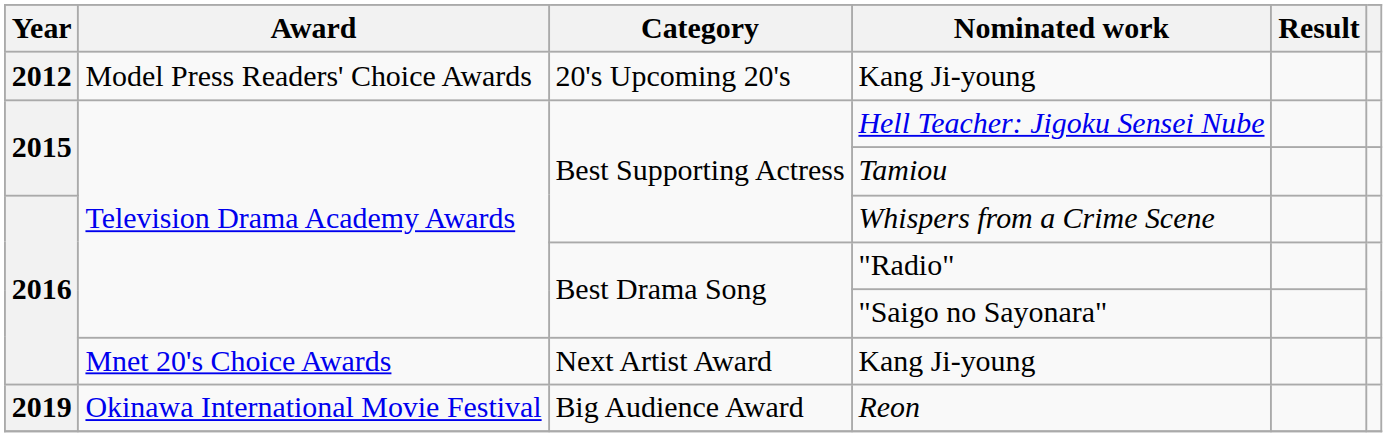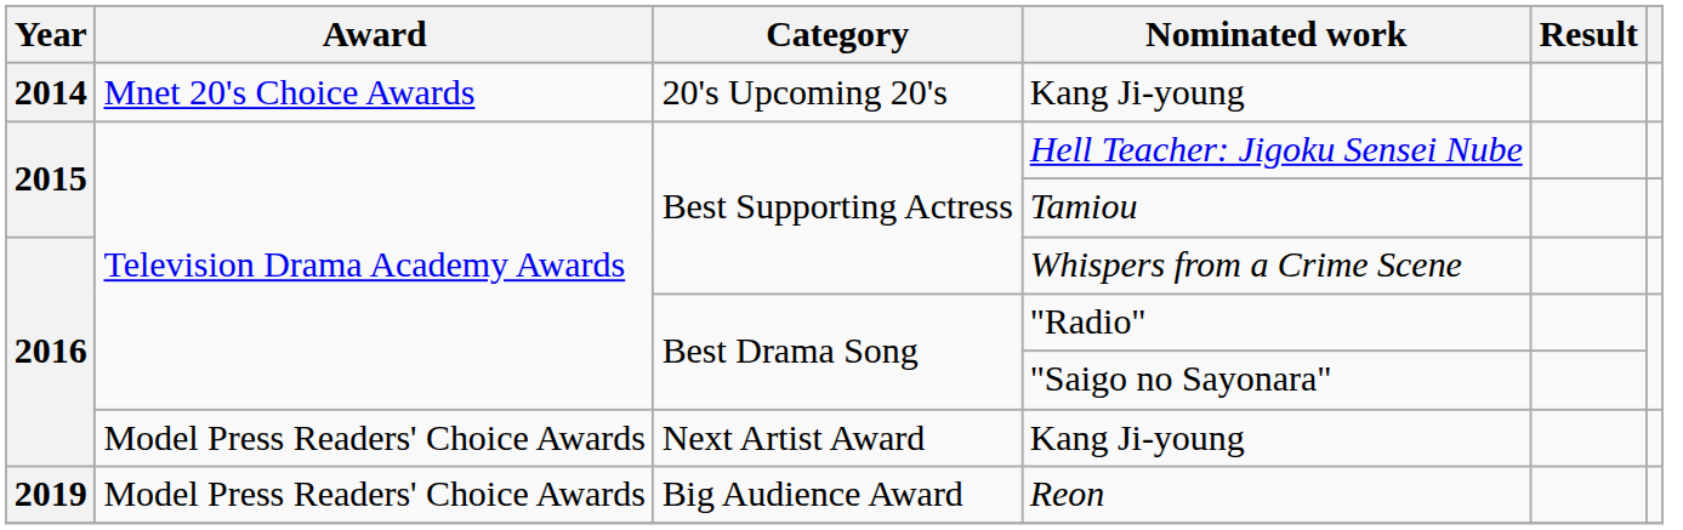20's Upcoming 20's / Kang Ji-young | Year: 2012 -> 2014
20's Upcoming 20's / Kang Ji-young | Award: Model Press Readers' Choice Awards -> Mnet 20's Choice Awards
Next Artist Award / Kang Ji-young | Award: Mnet 20's Choice Awards -> Model Press Readers' Choice Awards
Reon | Award: Okinawa International Movie Festival -> Model Press Readers' Choice Awards
